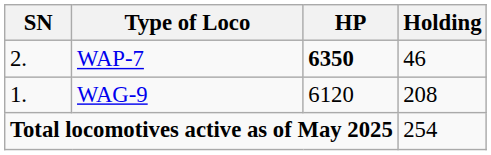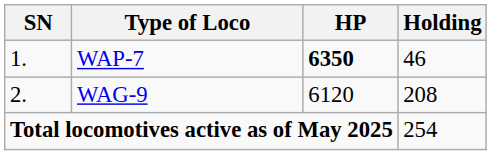WAP-7 | SN: 2. -> 1.
WAG-9 | SN: 1. -> 2.
